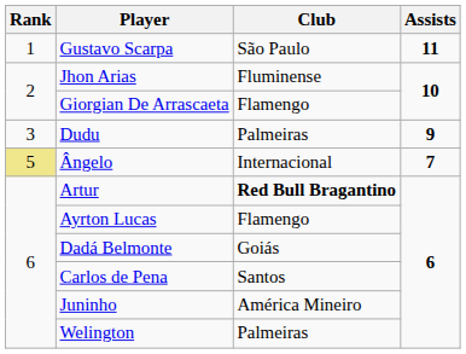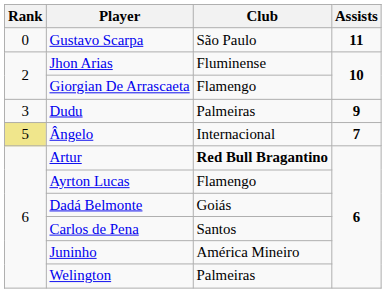Gustavo Scarpa | Rank: 1 -> 0
